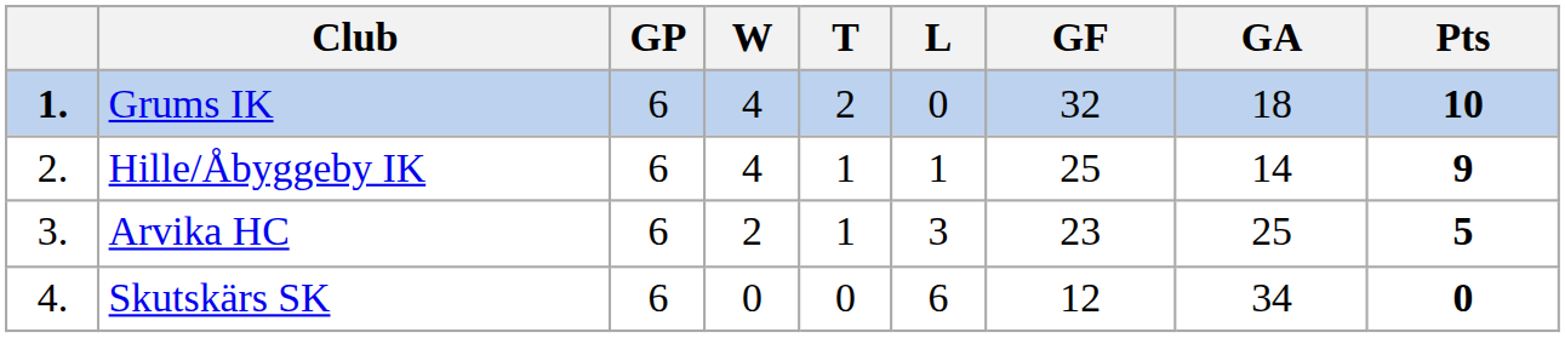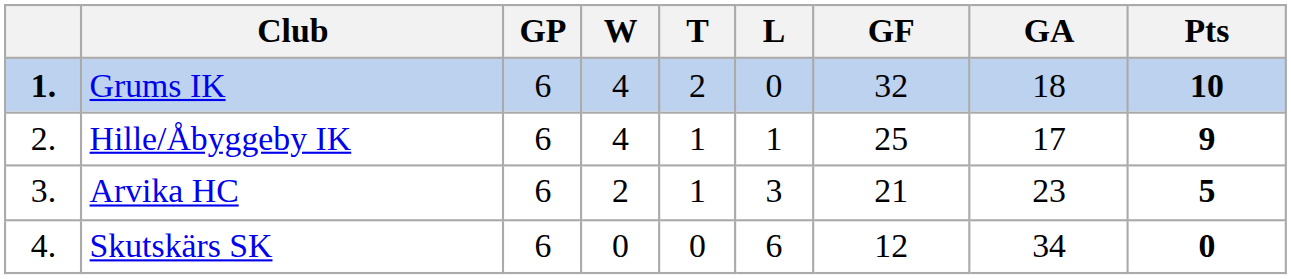Hille/Åbyggeby IK | GA: 14 -> 17
Arvika HC | GF: 23 -> 21
Arvika HC | GA: 25 -> 23
